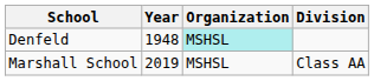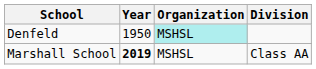Denfeld | Year: 1948 -> 1950
Marshall School | Year: normal -> bold
